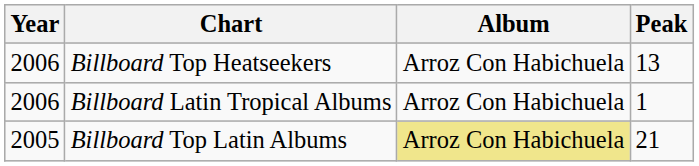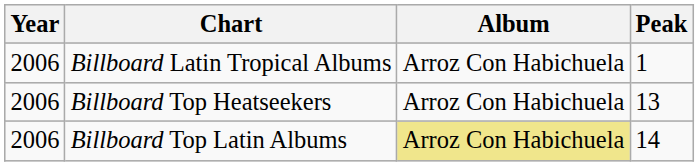rows swapped: Billboard Latin Tropical Albums <-> Billboard Top Heatseekers
Billboard Top Latin Albums | Year: 2005 -> 2006
Billboard Top Latin Albums | Peak: 21 -> 14
